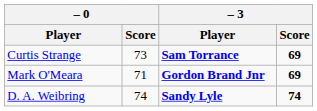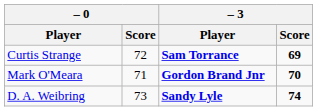Curtis Strange | – 0 / Score: 73 -> 72
Mark O'Meara | – 3 / Score: 69 -> 70
D. A. Weibring | – 0 / Score: 74 -> 73
